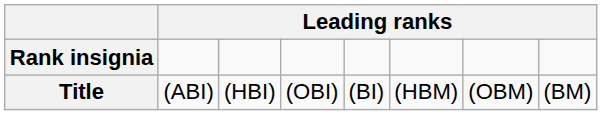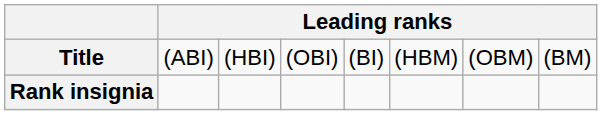rows swapped: Title <-> Rank insignia
